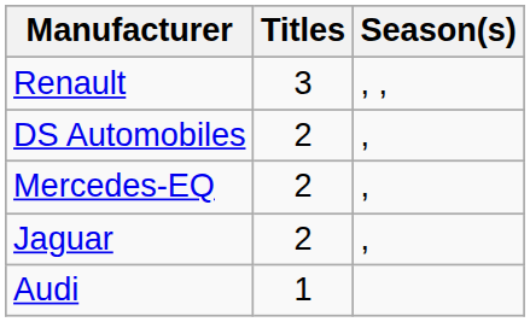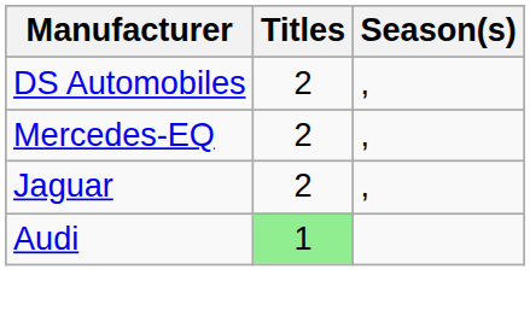- row: Renault | 3 | , ,
Audi | Titles: no background -> lightgreen background
